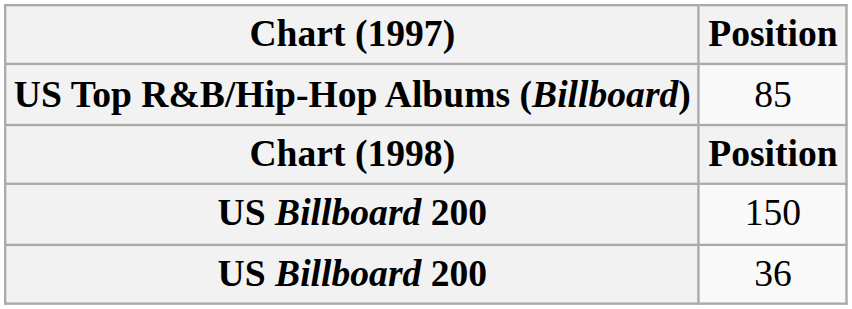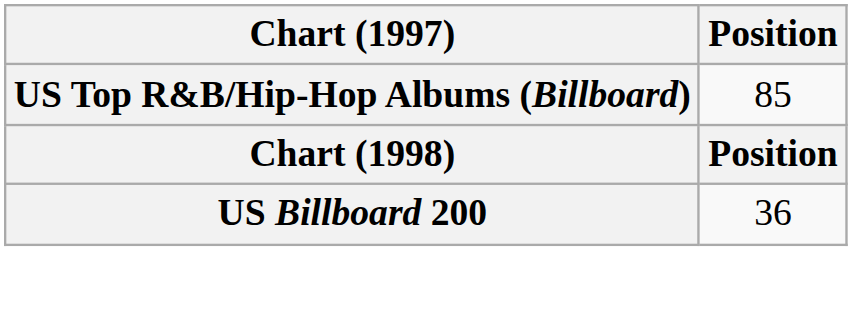- row: US Billboard 200 | 150
